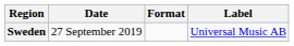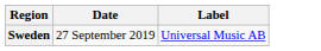- column: Format
